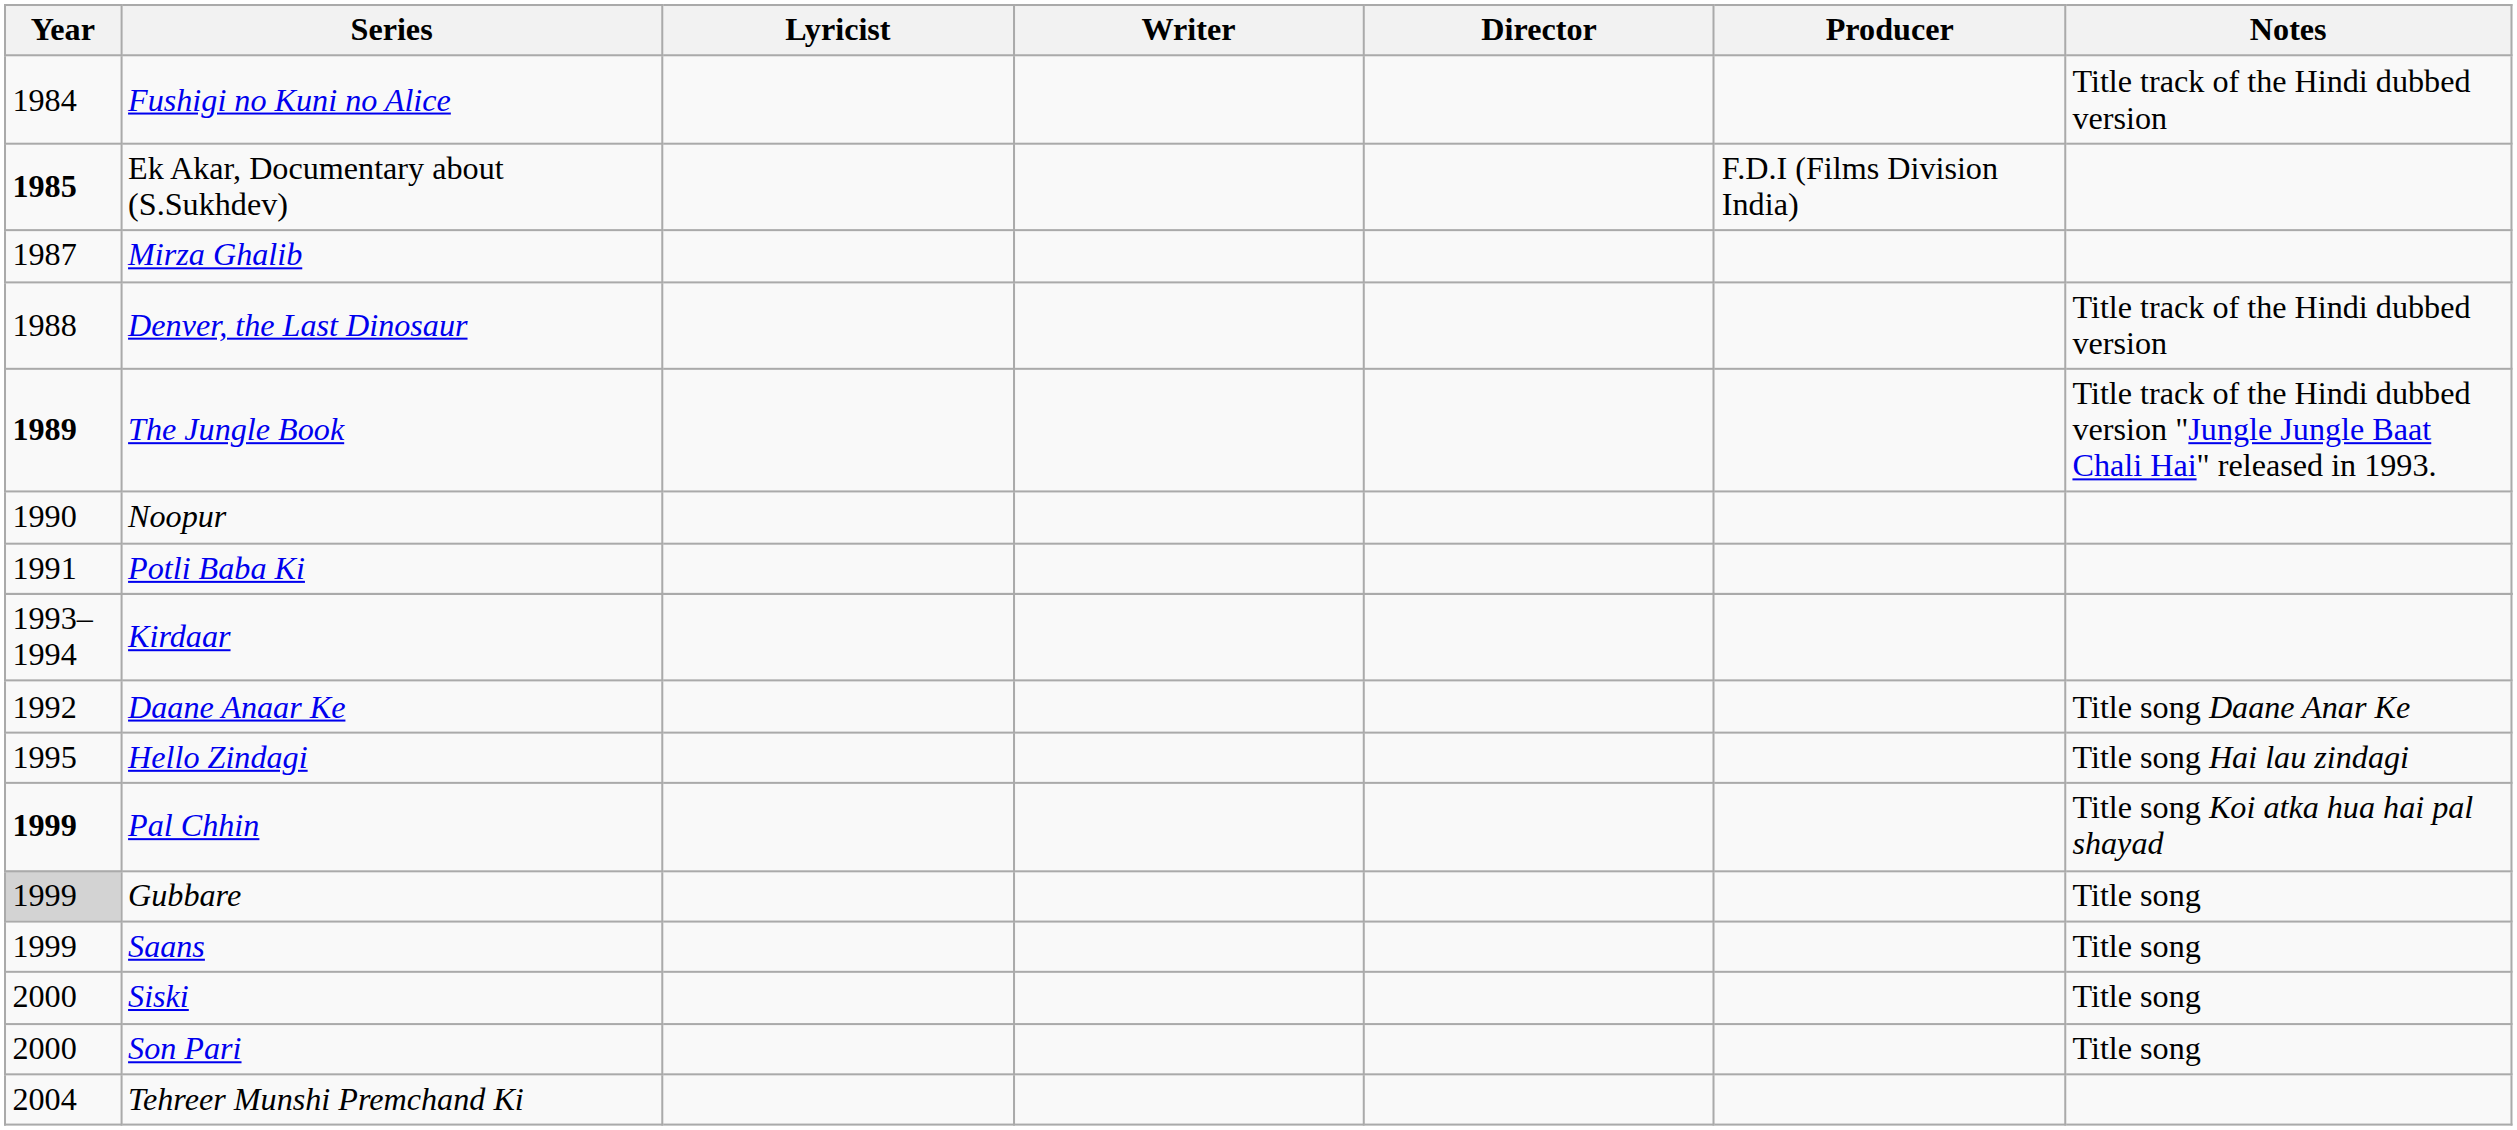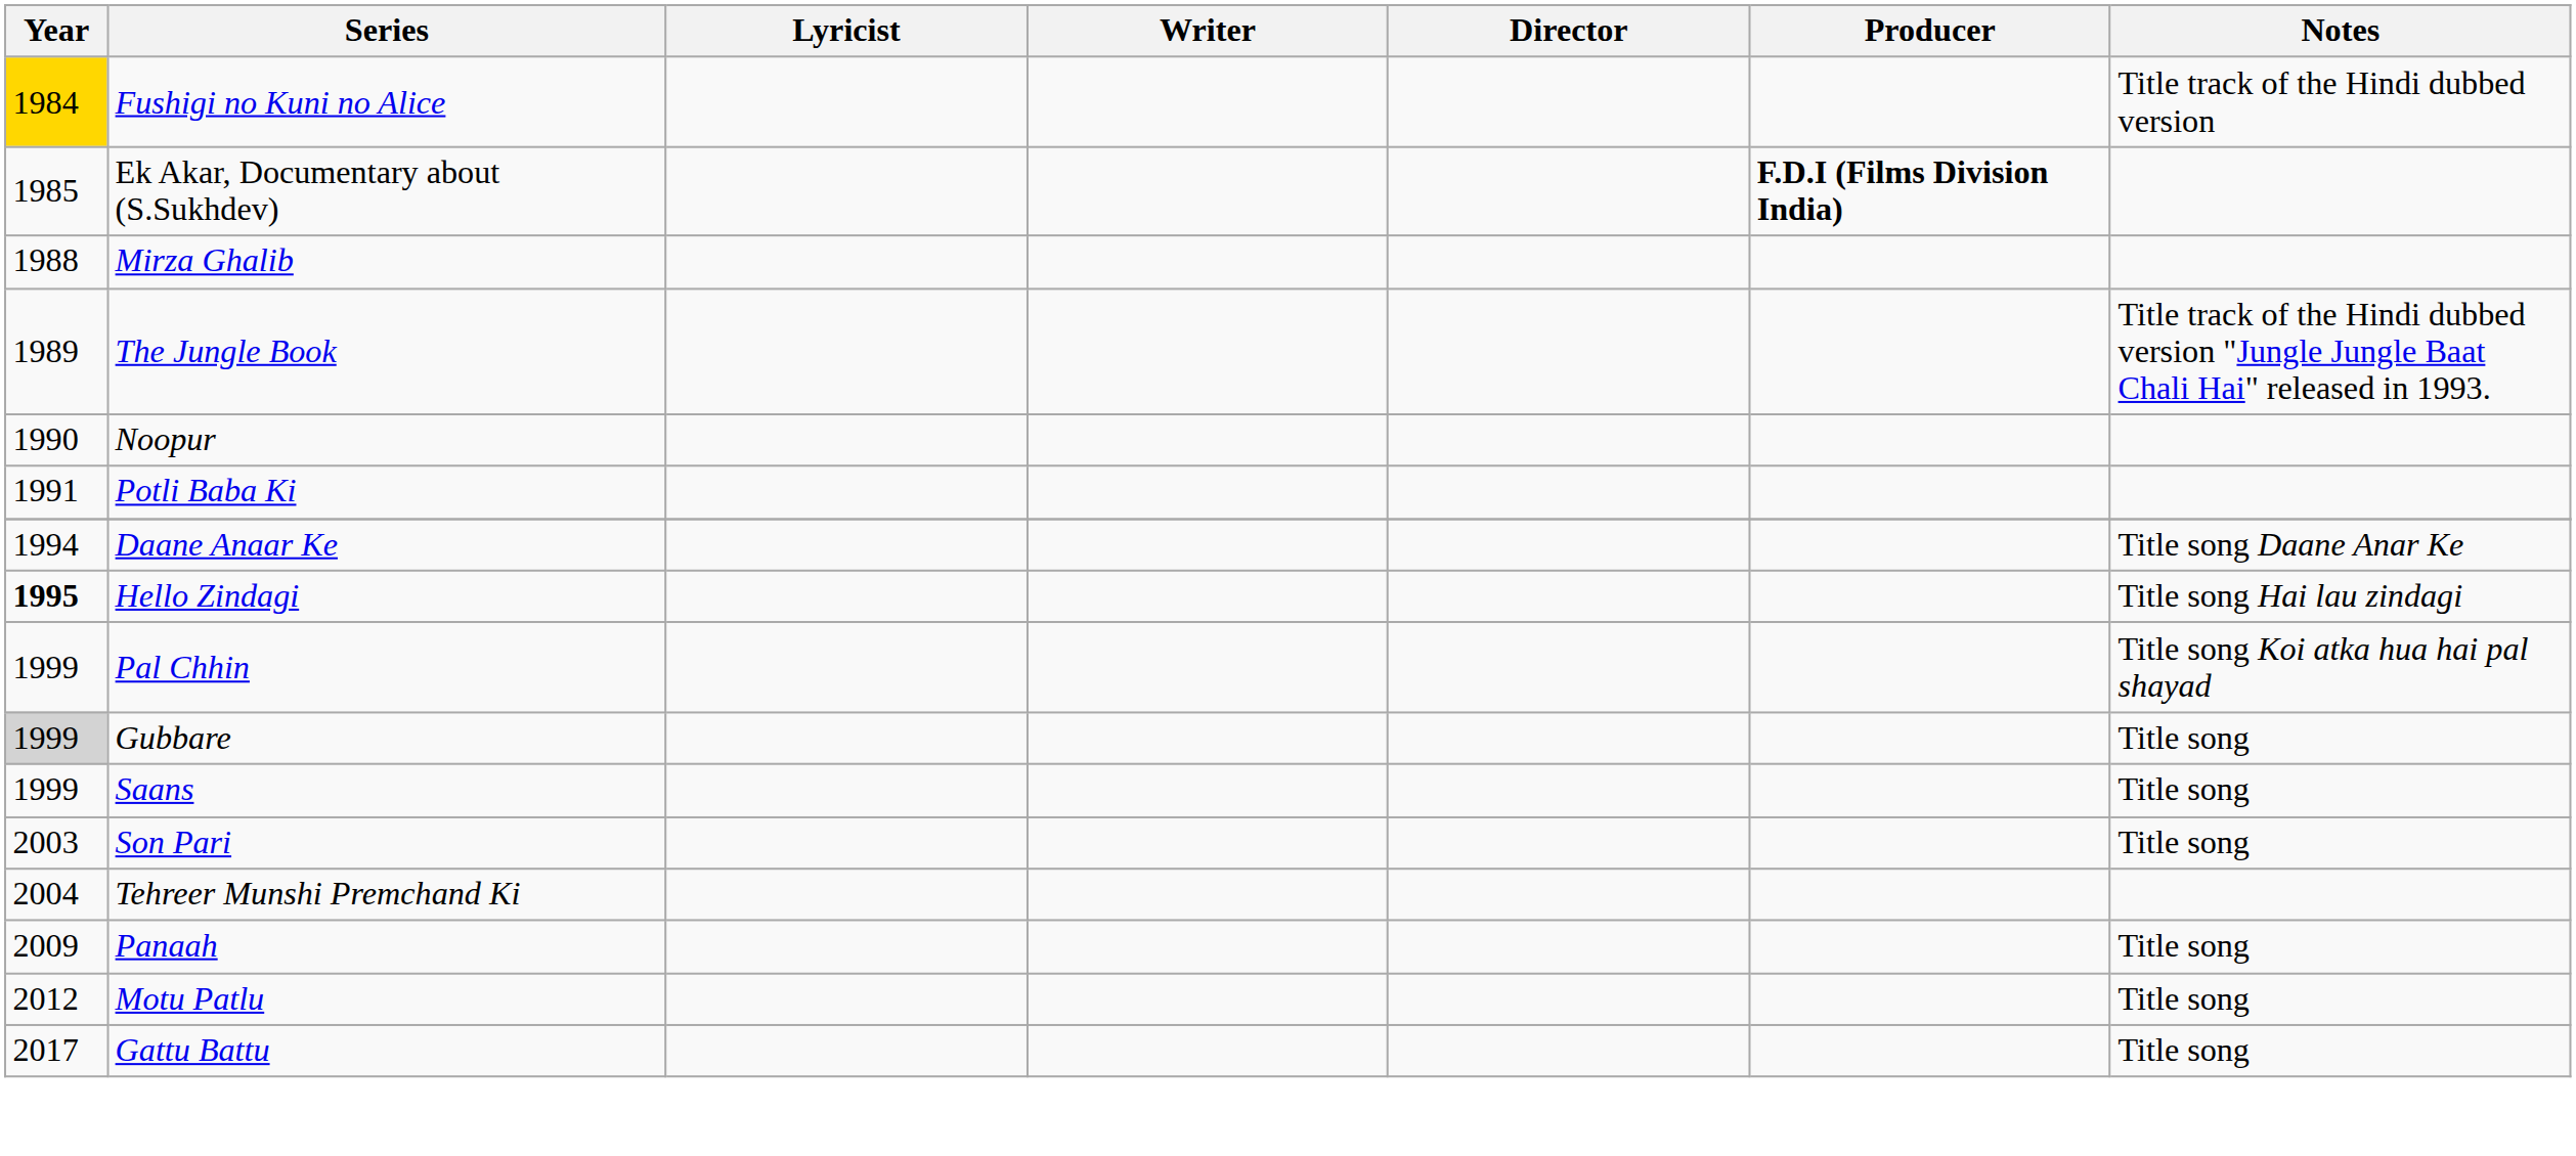Fushigi no Kuni no Alice | Year: no background -> gold background
Ek Akar, Documentary about (S.Sukhdev) | Year: bold -> normal
Ek Akar, Documentary about (S.Sukhdev) | Producer: normal -> bold
Mirza Ghalib | Year: 1987 -> 1988
- row: 1988 | Denver, the Last Dinosaur | Title track of the Hindi dubbed version
The Jungle Book | Year: bold -> normal
- row: 1993–1994 | Kirdaar
Daane Anaar Ke | Year: 1992 -> 1994
Hello Zindagi | Year: normal -> bold
Pal Chhin | Year: bold -> normal
- row: 2000 | Siski | Title song
Son Pari | Year: 2000 -> 2003
+ row: 2009 | Panaah | Title song
+ row: 2012 | Motu Patlu | Title song
+ row: 2017 | Gattu Battu | Title song
